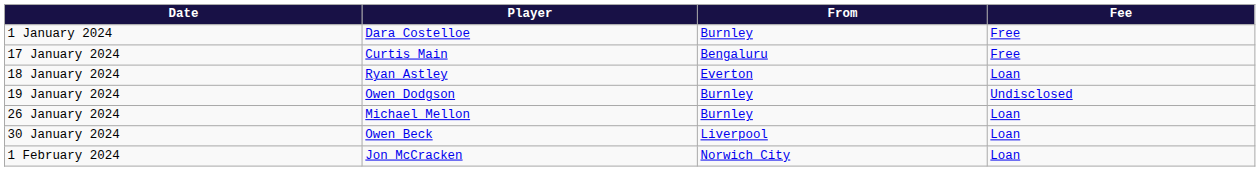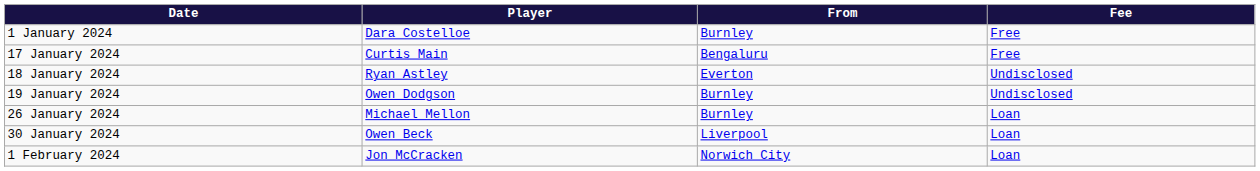18 January 2024 | Fee: Loan -> Undisclosed
